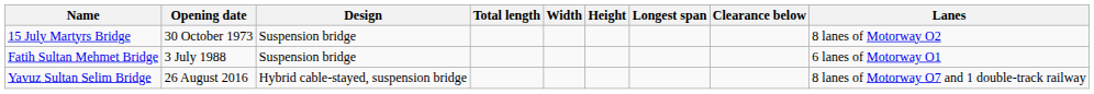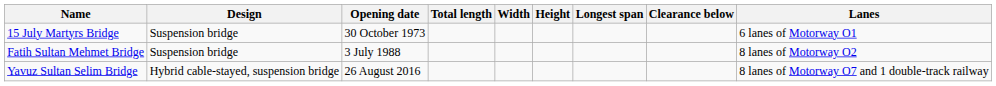columns swapped: Opening date <-> Design
15 July Martyrs Bridge | Lanes: 8 lanes of Motorway O2 -> 6 lanes of Motorway O1
Fatih Sultan Mehmet Bridge | Lanes: 6 lanes of Motorway O1 -> 8 lanes of Motorway O2
